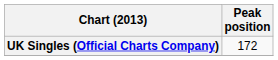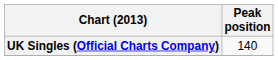UK Singles (Official Charts Company) | Peak position: 172 -> 140
